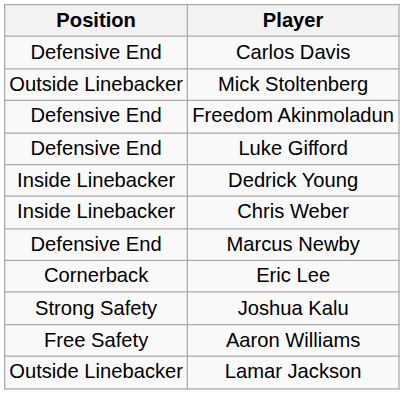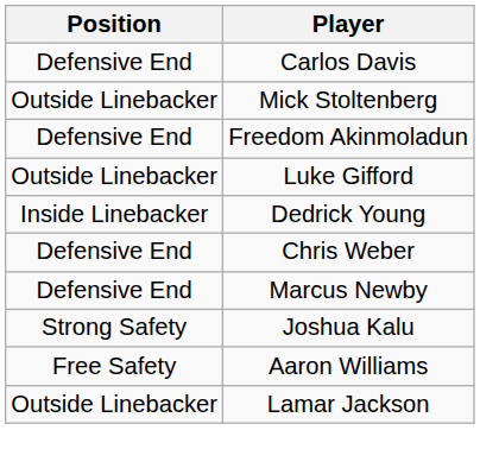Luke Gifford | Position: Defensive End -> Outside Linebacker
Chris Weber | Position: Inside Linebacker -> Defensive End
- row: Cornerback | Eric Lee
